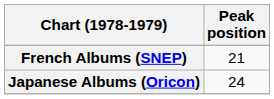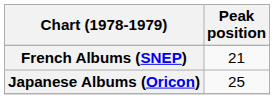Japanese Albums (Oricon) | Peak position: 24 -> 25
